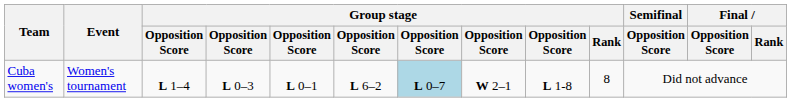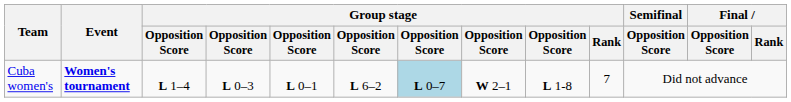Cuba women's | Event: normal -> bold
Cuba women's | Group stage / Rank: 8 -> 7
